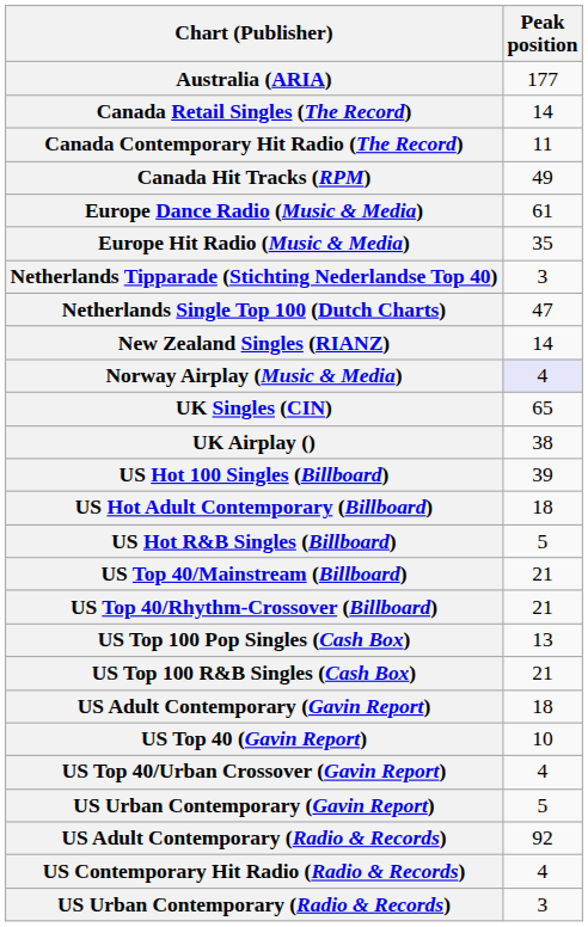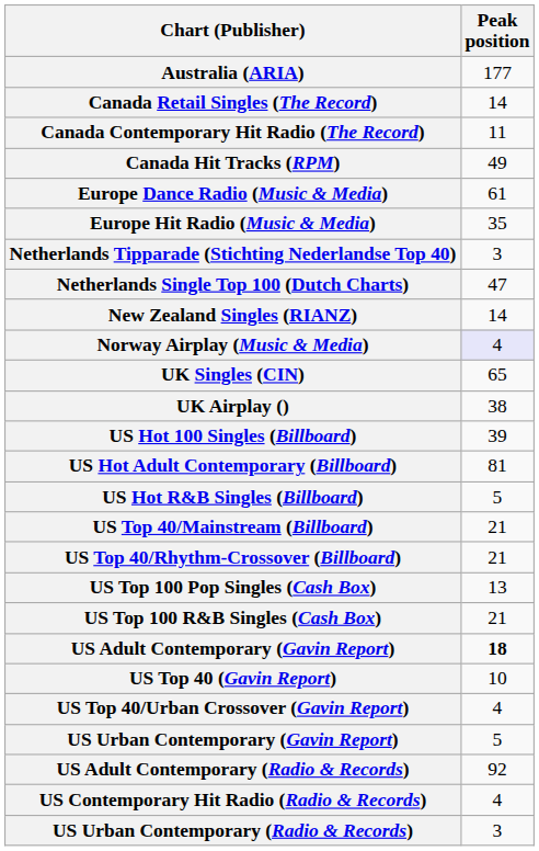US Hot Adult Contemporary (Billboard) | Peak position: 18 -> 81
US Adult Contemporary (Gavin Report) | Peak position: normal -> bold
